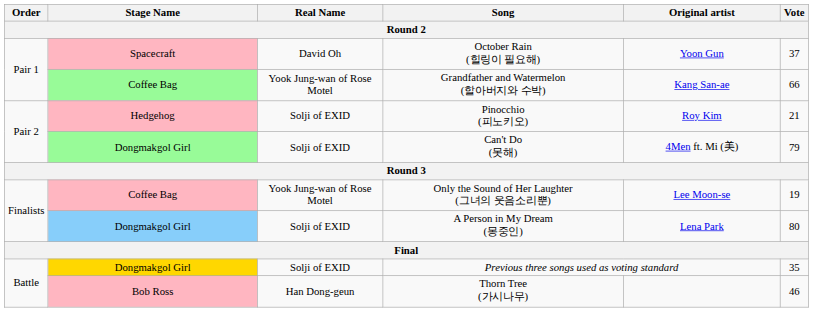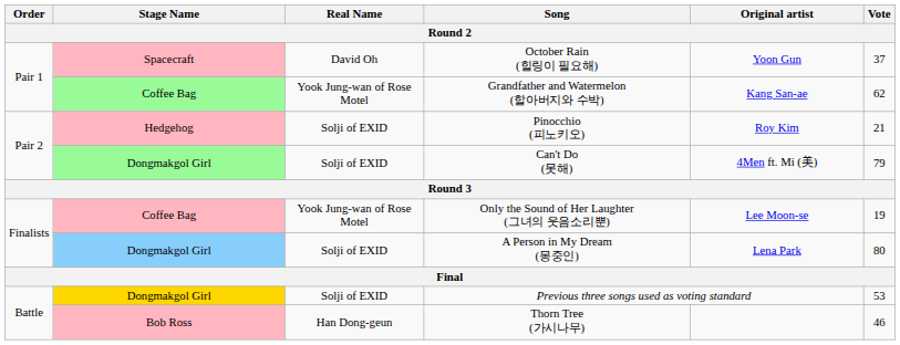Grandfather and Watermelon (할아버지와 수박) | Vote: 66 -> 62
Previous three songs used as voting standard | Vote: 35 -> 53
